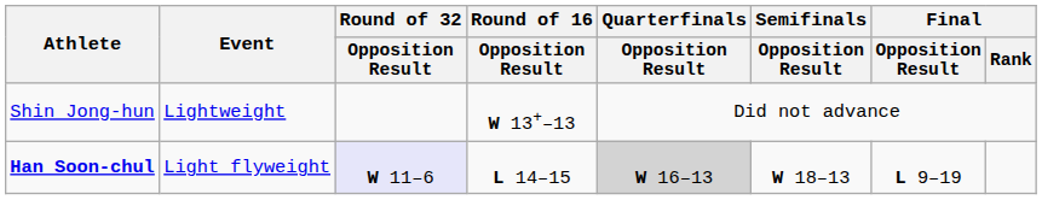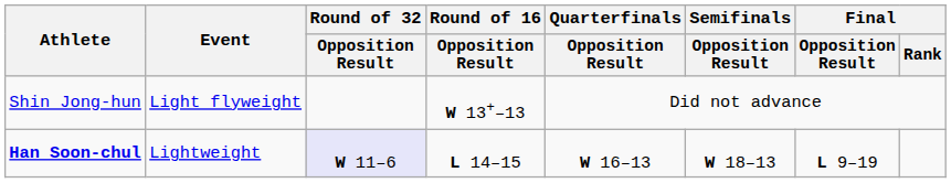Shin Jong-hun | Event: Lightweight -> Light flyweight
Han Soon-chul | Event: Light flyweight -> Lightweight
Han Soon-chul | Quarterfinals / Opposition Result: lightgrey background -> no background
